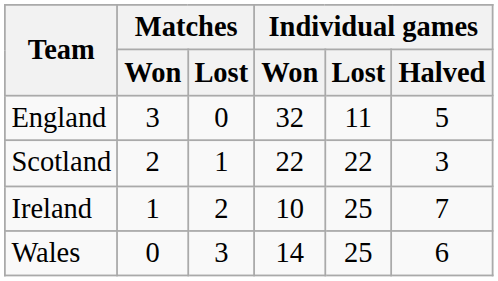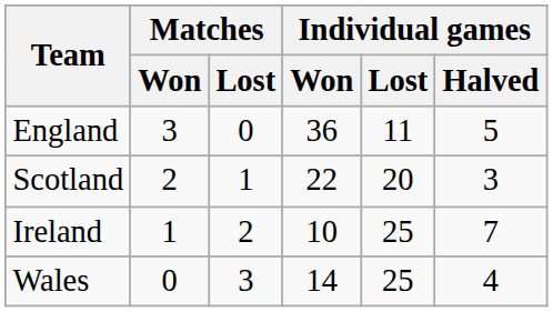England | Individual games / Won: 32 -> 36
Scotland | Individual games / Lost: 22 -> 20
Wales | Individual games / Halved: 6 -> 4
